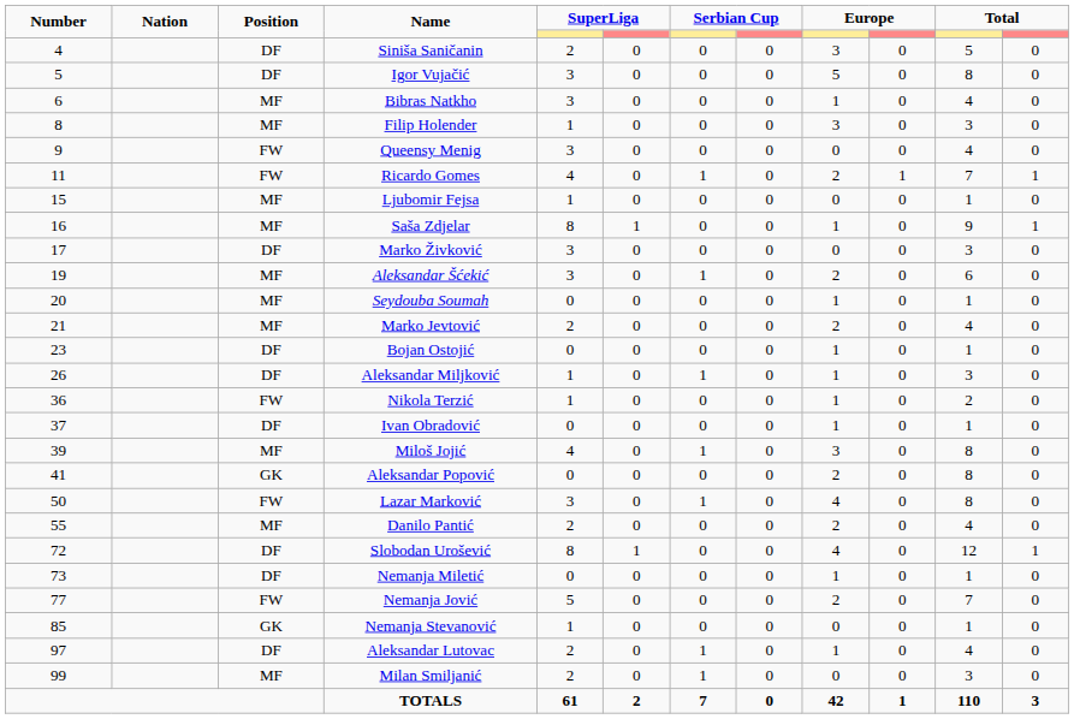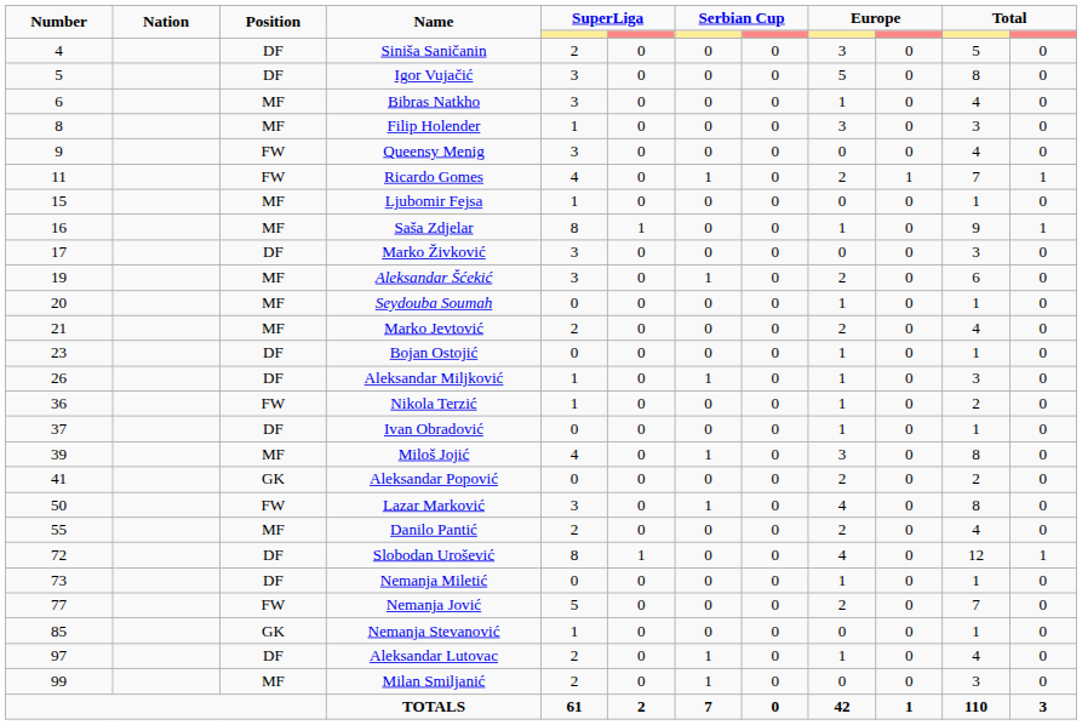Aleksandar Popović | column 11: 8 -> 2
